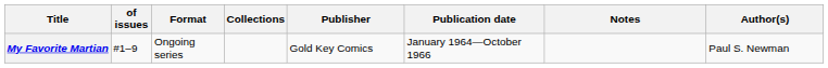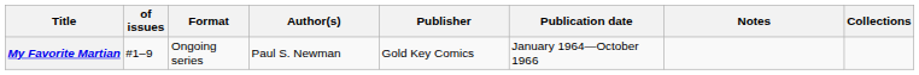columns swapped: Author(s) <-> Collections
